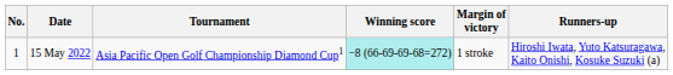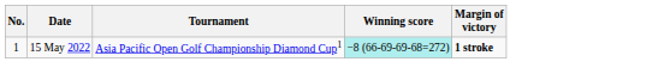- column: Runners-up | Hiroshi Iwata, Yuto Katsuragawa, Kaito Onishi, Kosuke Suzuki (a)
15 May 2022 | Margin of victory: normal -> bold
